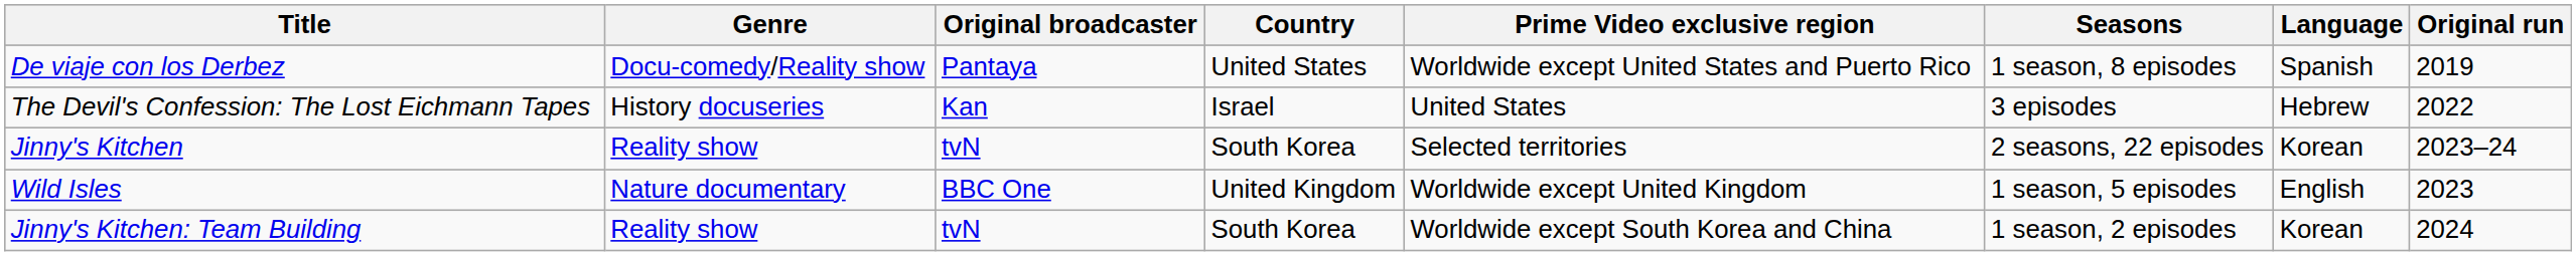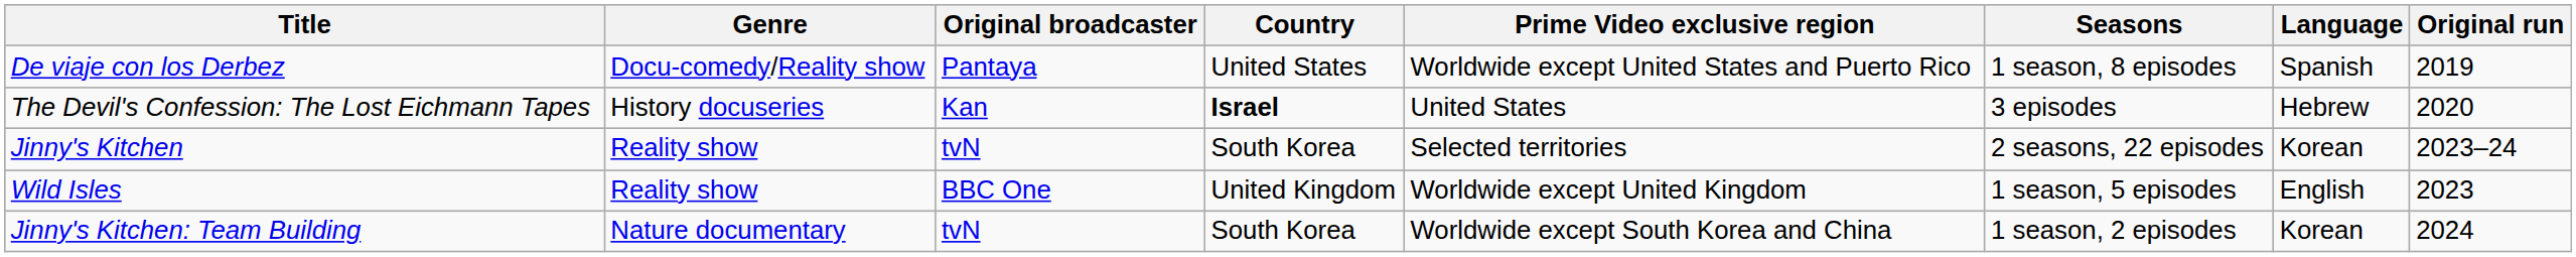The Devil's Confession: The Lost Eichmann Tapes | Country: normal -> bold
The Devil's Confession: The Lost Eichmann Tapes | Original run: 2022 -> 2020
Wild Isles | Genre: Nature documentary -> Reality show
Jinny's Kitchen: Team Building | Genre: Reality show -> Nature documentary
